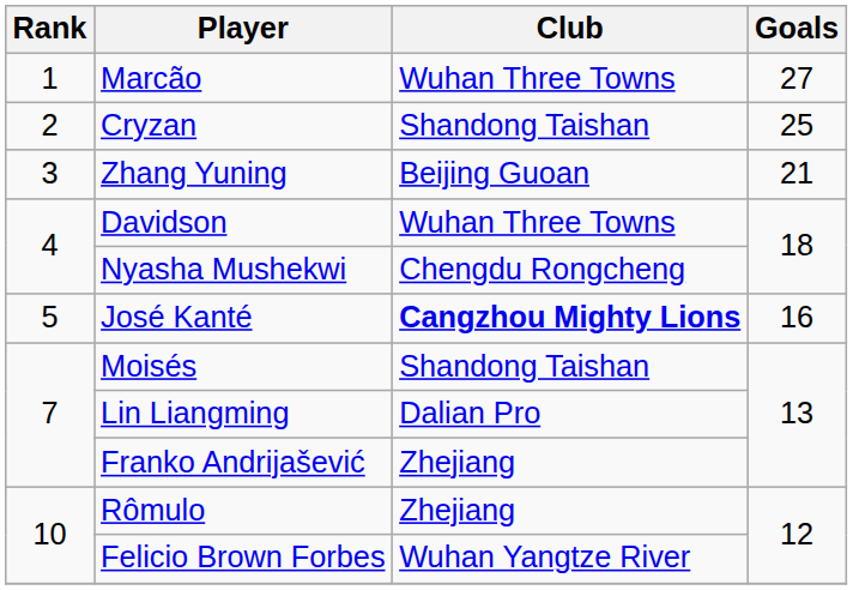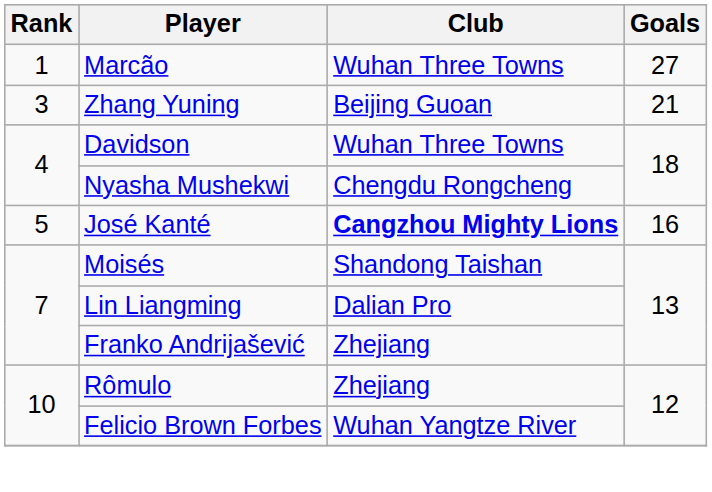- row: 2 | Cryzan | Shandong Taishan | 25
